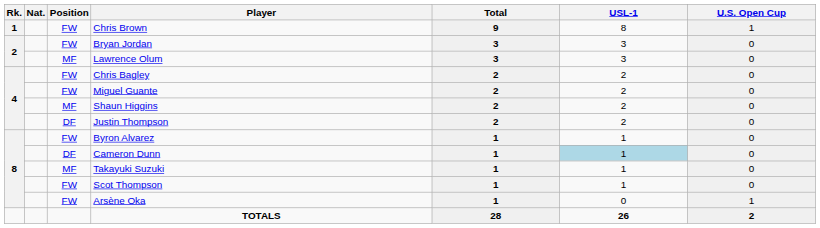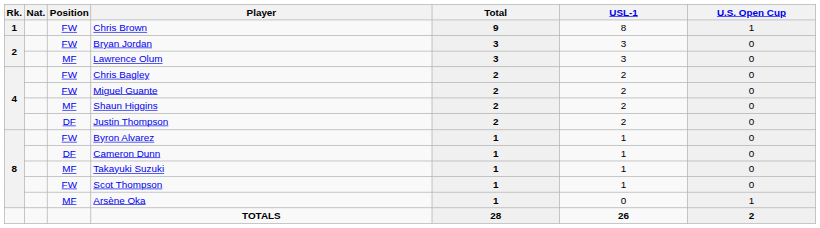Cameron Dunn | USL-1: lightblue background -> no background
Arsène Oka | Position: FW -> MF
